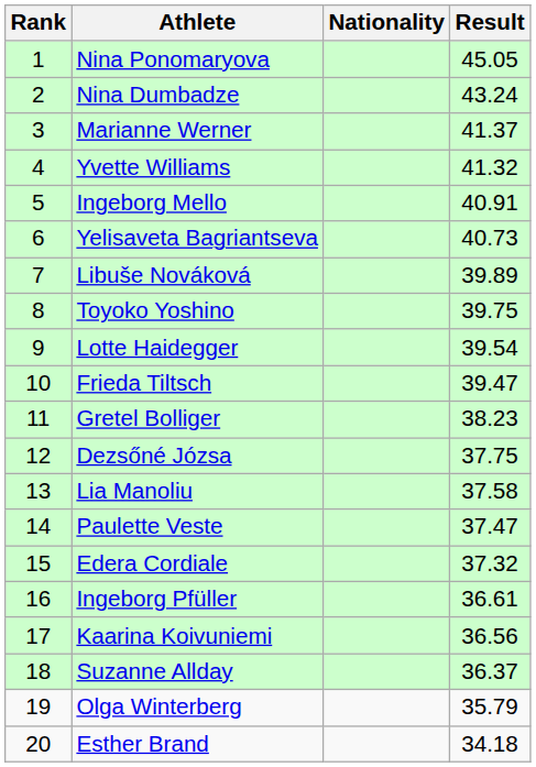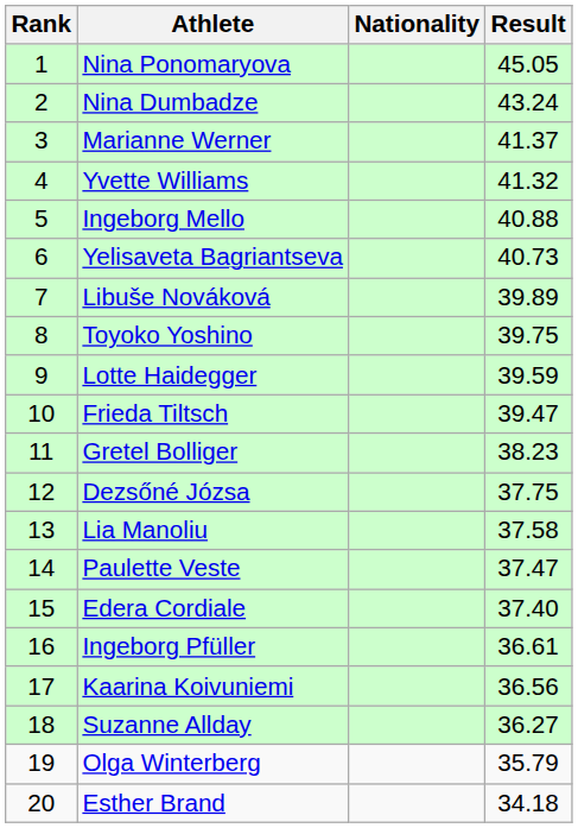Ingeborg Mello | Result: 40.91 -> 40.88
Lotte Haidegger | Result: 39.54 -> 39.59
Edera Cordiale | Result: 37.32 -> 37.40
Suzanne Allday | Result: 36.37 -> 36.27
